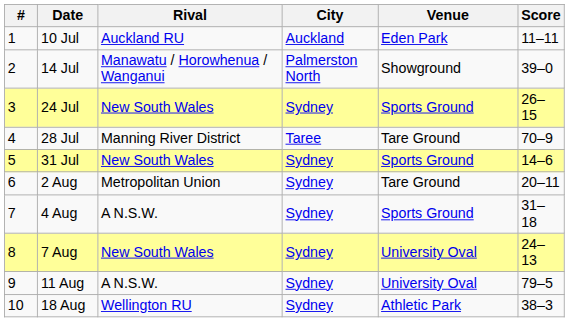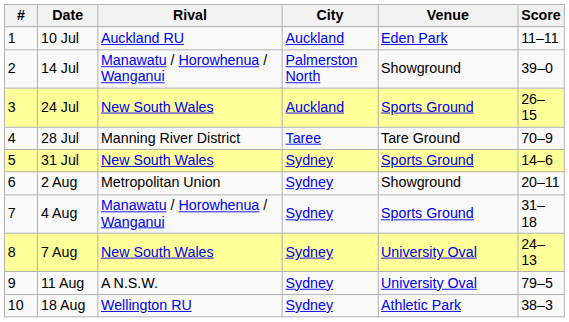24 Jul | City: Sydney -> Auckland
2 Aug | Venue: Tare Ground -> Showground
4 Aug | Rival: A N.S.W. -> Manawatu / Horowhenua / Wanganui
